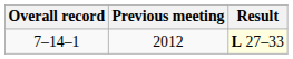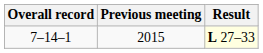7–14–1 | Previous meeting: 2012 -> 2015
